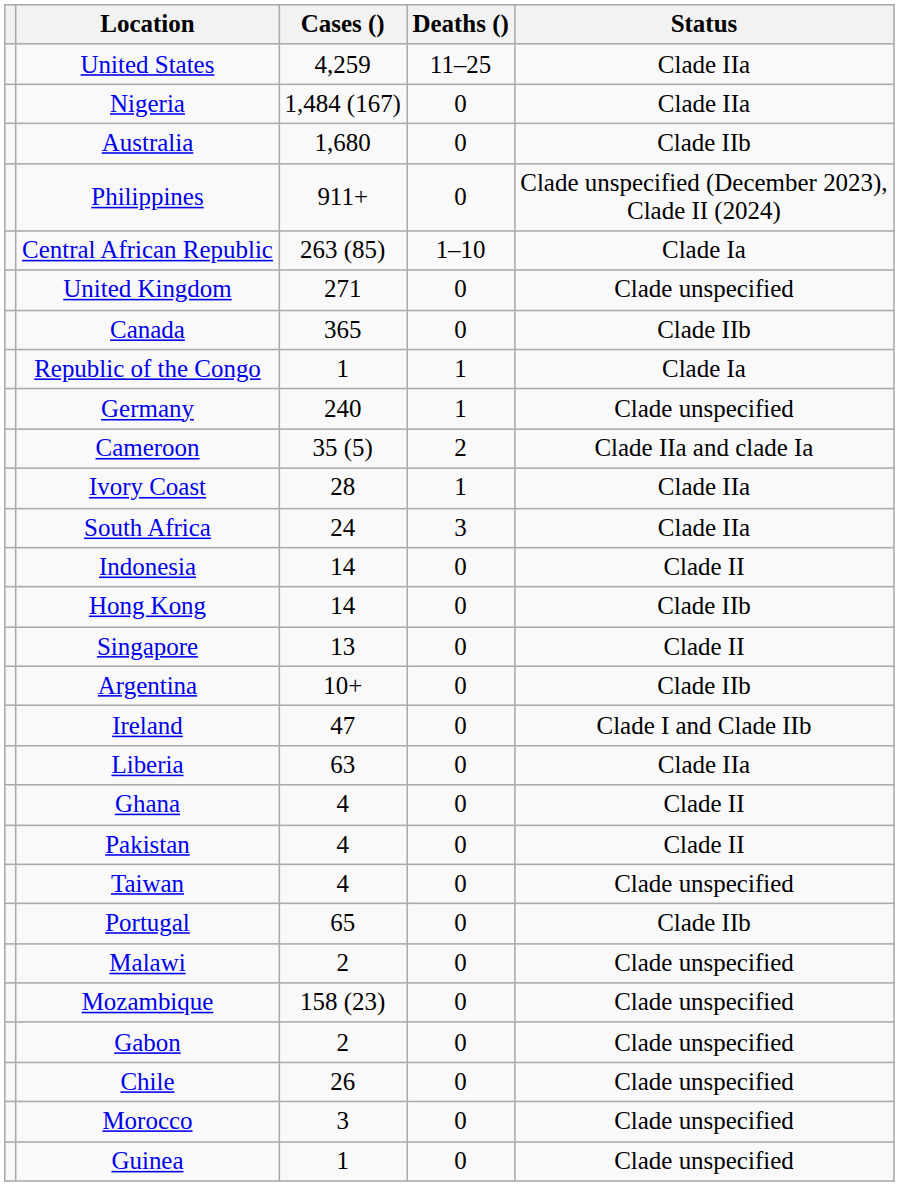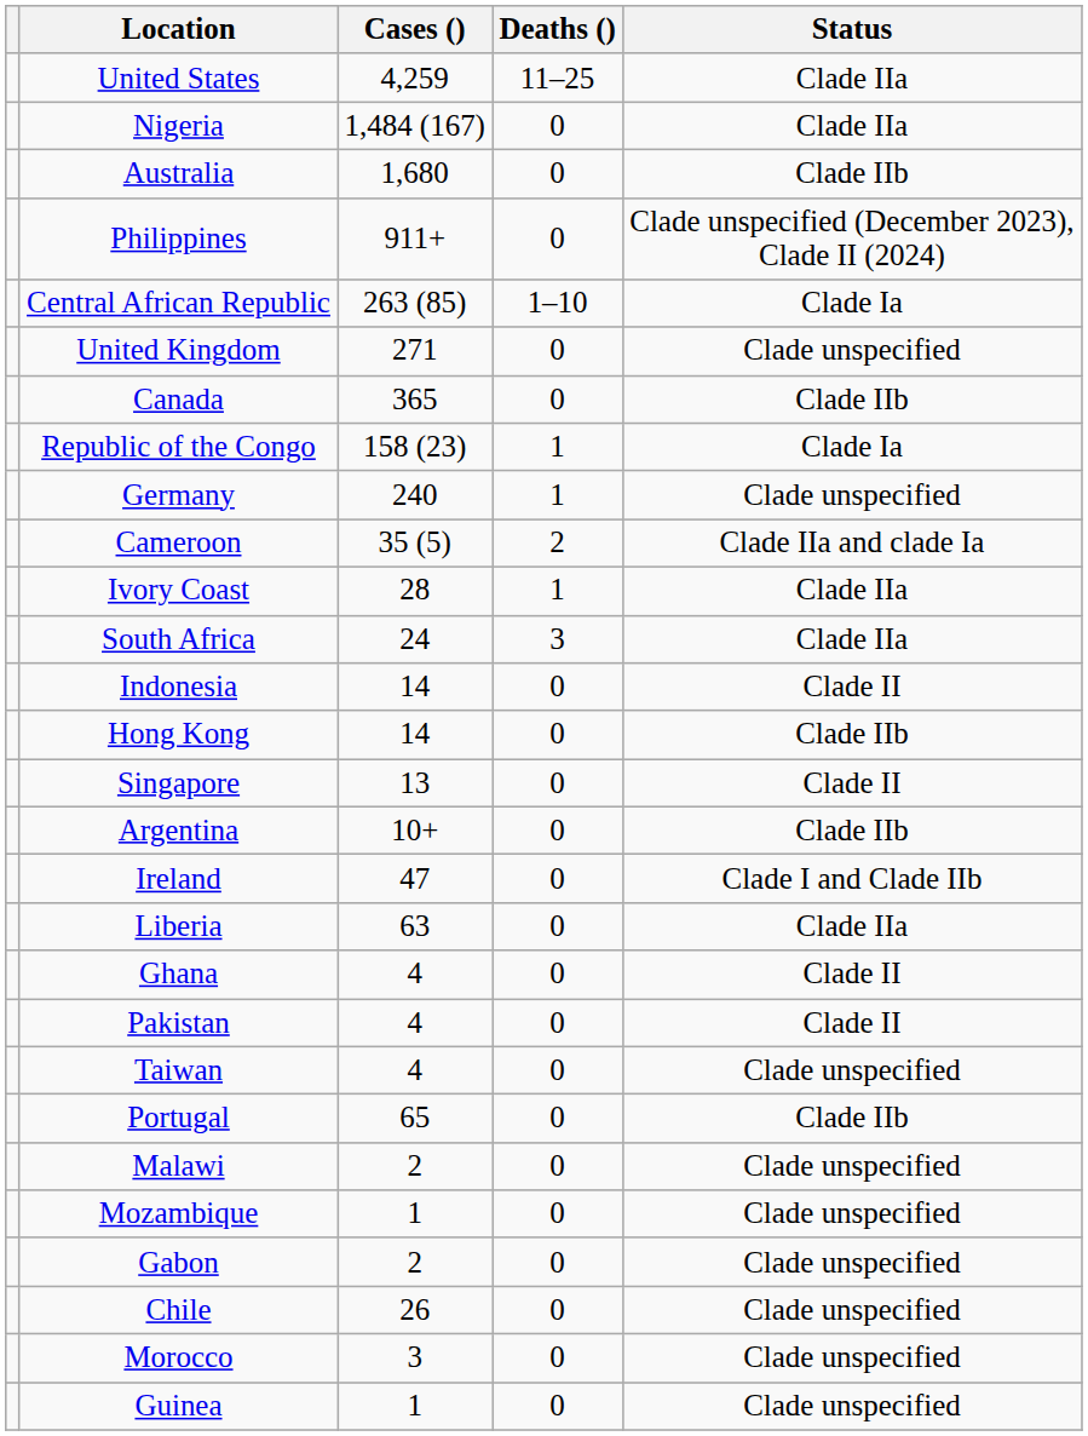Republic of the Congo | Cases (): 1 -> 158 (23)
Mozambique | Cases (): 158 (23) -> 1
